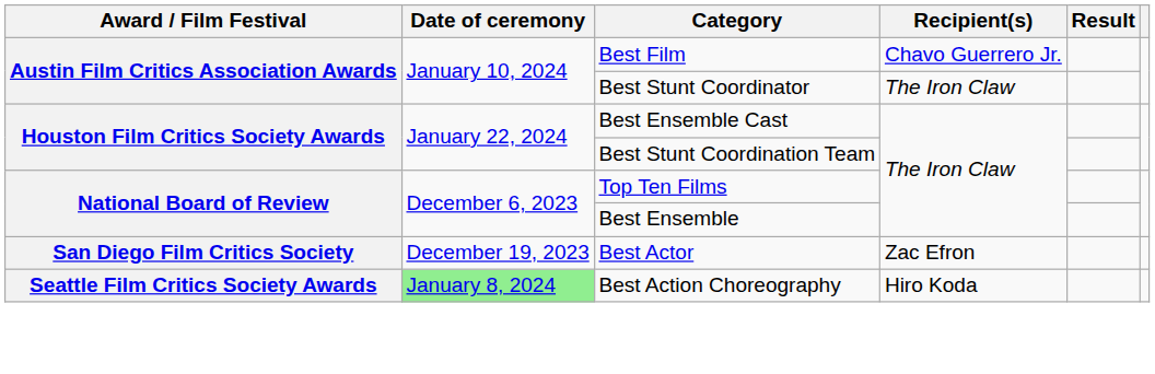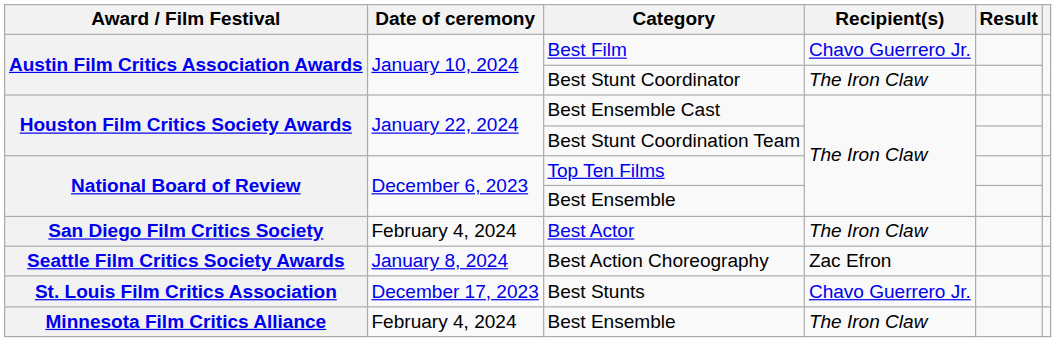Best Actor | Date of ceremony: December 19, 2023 -> February 4, 2024
Best Actor | Recipient(s): Zac Efron -> The Iron Claw
Best Action Choreography | Date of ceremony: lightgreen background -> no background
Best Action Choreography | Recipient(s): Hiro Koda -> Zac Efron
+ row: St. Louis Film Critics Association | December 17, 2023 | Best Stunts | Chavo Guerrero Jr.
+ row: Minnesota Film Critics Alliance | February 4, 2024 | Best Ensemble | The Iron Claw
